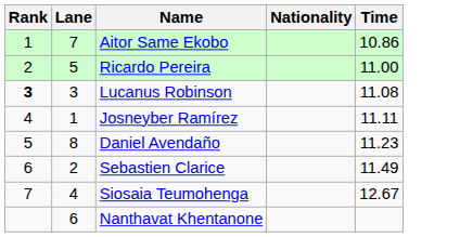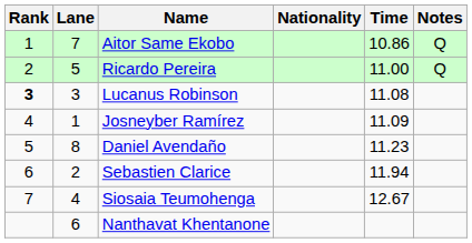+ column: Notes | Q | Q
Josneyber Ramírez | Time: 11.11 -> 11.09
Sebastien Clarice | Time: 11.49 -> 11.94
